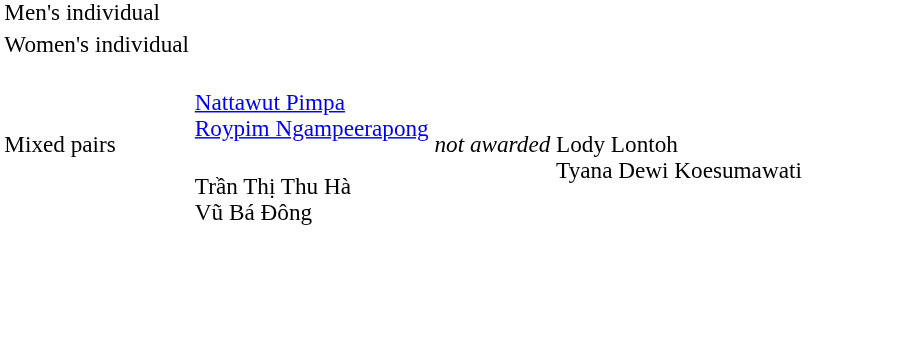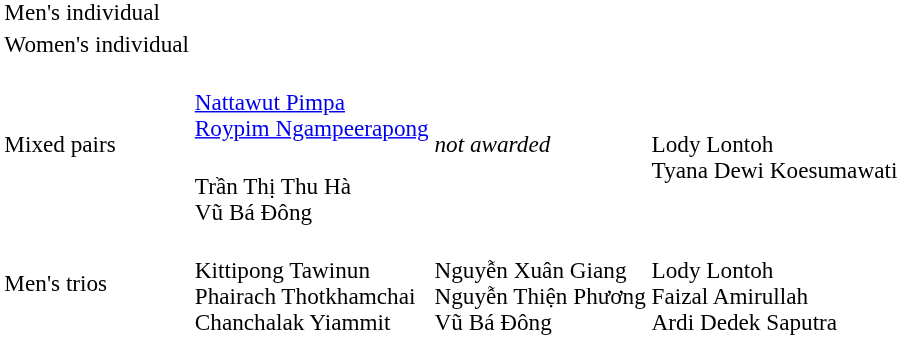+ row: Men's trios | Kittipong Tawinun Phairach Thotkhamchai Chanchalak Yiammit | Nguyễn Xuân Giang Nguyễn Thiện Phương Vũ Bá Đông | Lody Lontoh Faizal Amirullah Ardi Dedek Saputra
